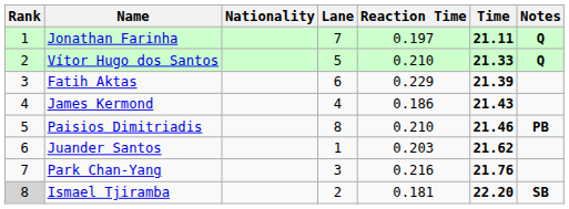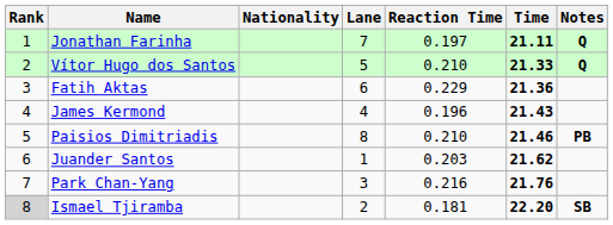Fatih Aktas | Time: 21.39 -> 21.36
James Kermond | Reaction Time: 0.186 -> 0.196
